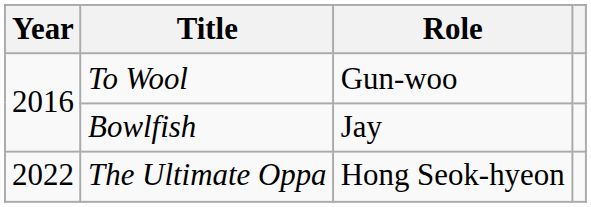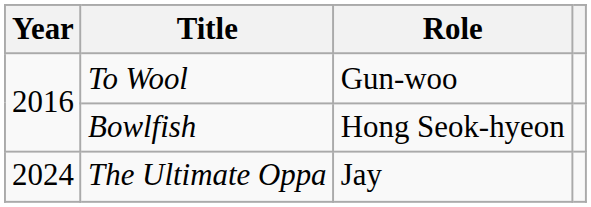Bowlfish | Role: Jay -> Hong Seok-hyeon
The Ultimate Oppa | Year: 2022 -> 2024
The Ultimate Oppa | Role: Hong Seok-hyeon -> Jay
